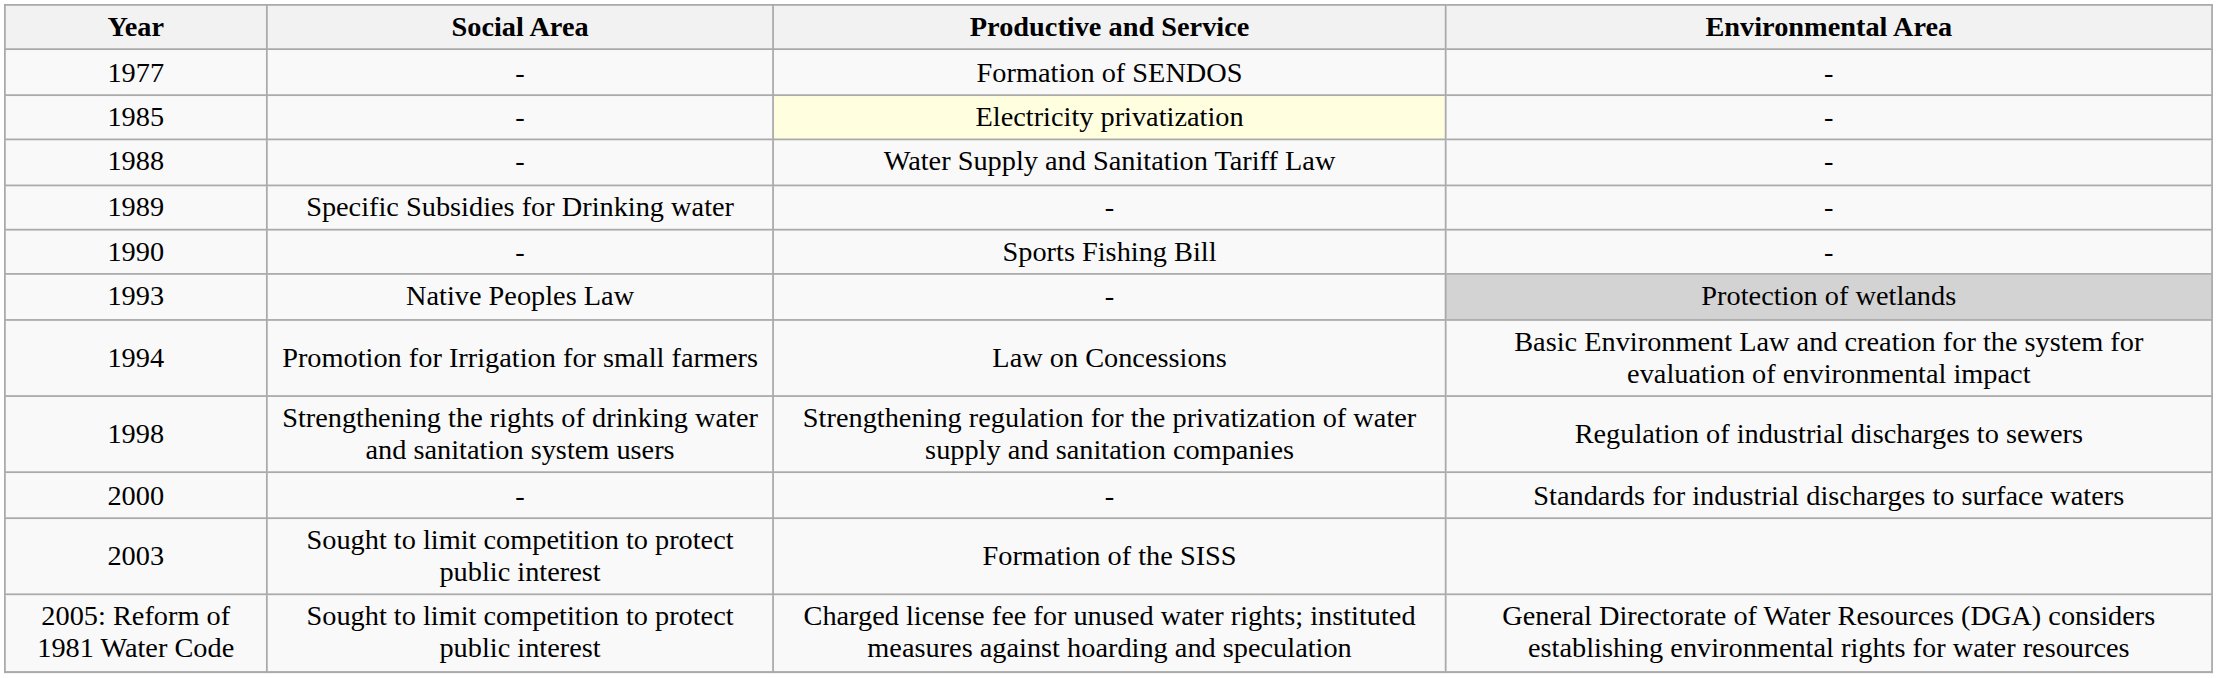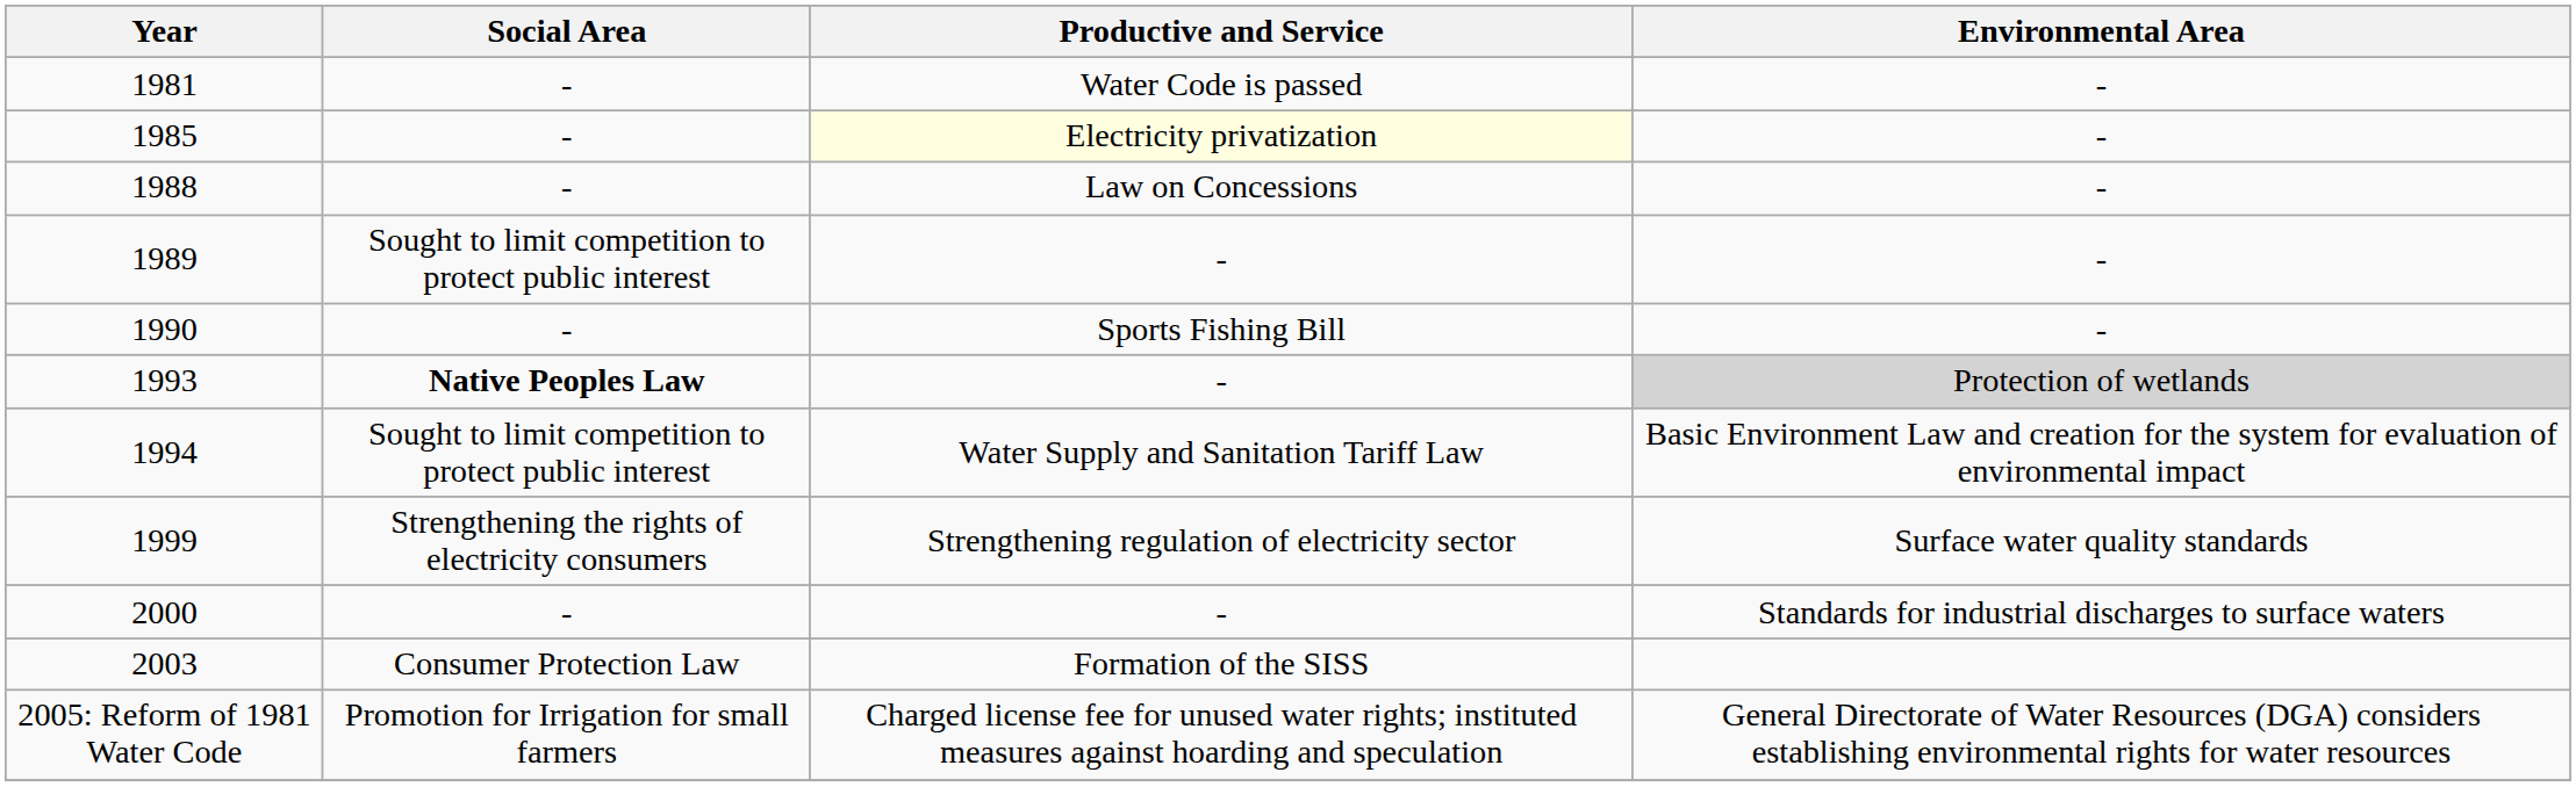- row: 1977 | - | Formation of SENDOS | -
+ row: 1981 | - | Water Code is passed | -
1988 | Productive and Service: Water Supply and Sanitation Tariff Law -> Law on Concessions
1989 | Social Area: Specific Subsidies for Drinking water -> Sought to limit competition to protect public interest
1993 | Social Area: normal -> bold
1994 | Social Area: Promotion for Irrigation for small farmers -> Sought to limit competition to protect public interest
1994 | Productive and Service: Law on Concessions -> Water Supply and Sanitation Tariff Law
- row: 1998 | Strengthening the rights of drinking water and sanitation system users | Strengthening regulation for the privatization of water supply and sanitation companies | Regulation of industrial discharges to sewers
+ row: 1999 | Strengthening the rights of electricity consumers | Strengthening regulation of electricity sector | Surface water quality standards
2003 | Social Area: Sought to limit competition to protect public interest -> Consumer Protection Law
2005: Reform of 1981 Water Code | Social Area: Sought to limit competition to protect public interest -> Promotion for Irrigation for small farmers
